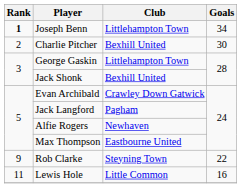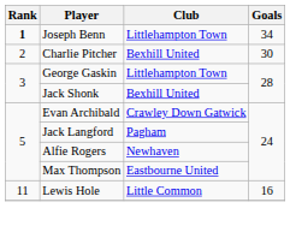- row: 9 | Rob Clarke | Steyning Town | 22
